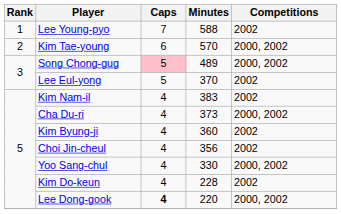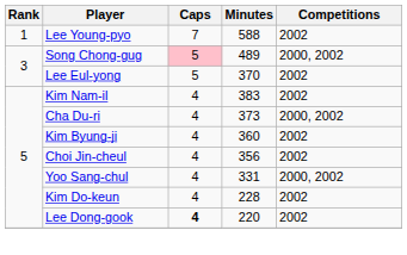- row: 2 | Kim Tae-young | 6 | 570 | 2000, 2002
Yoo Sang-chul | Minutes: 330 -> 331
Lee Dong-gook | Competitions: 2000, 2002 -> 2002
